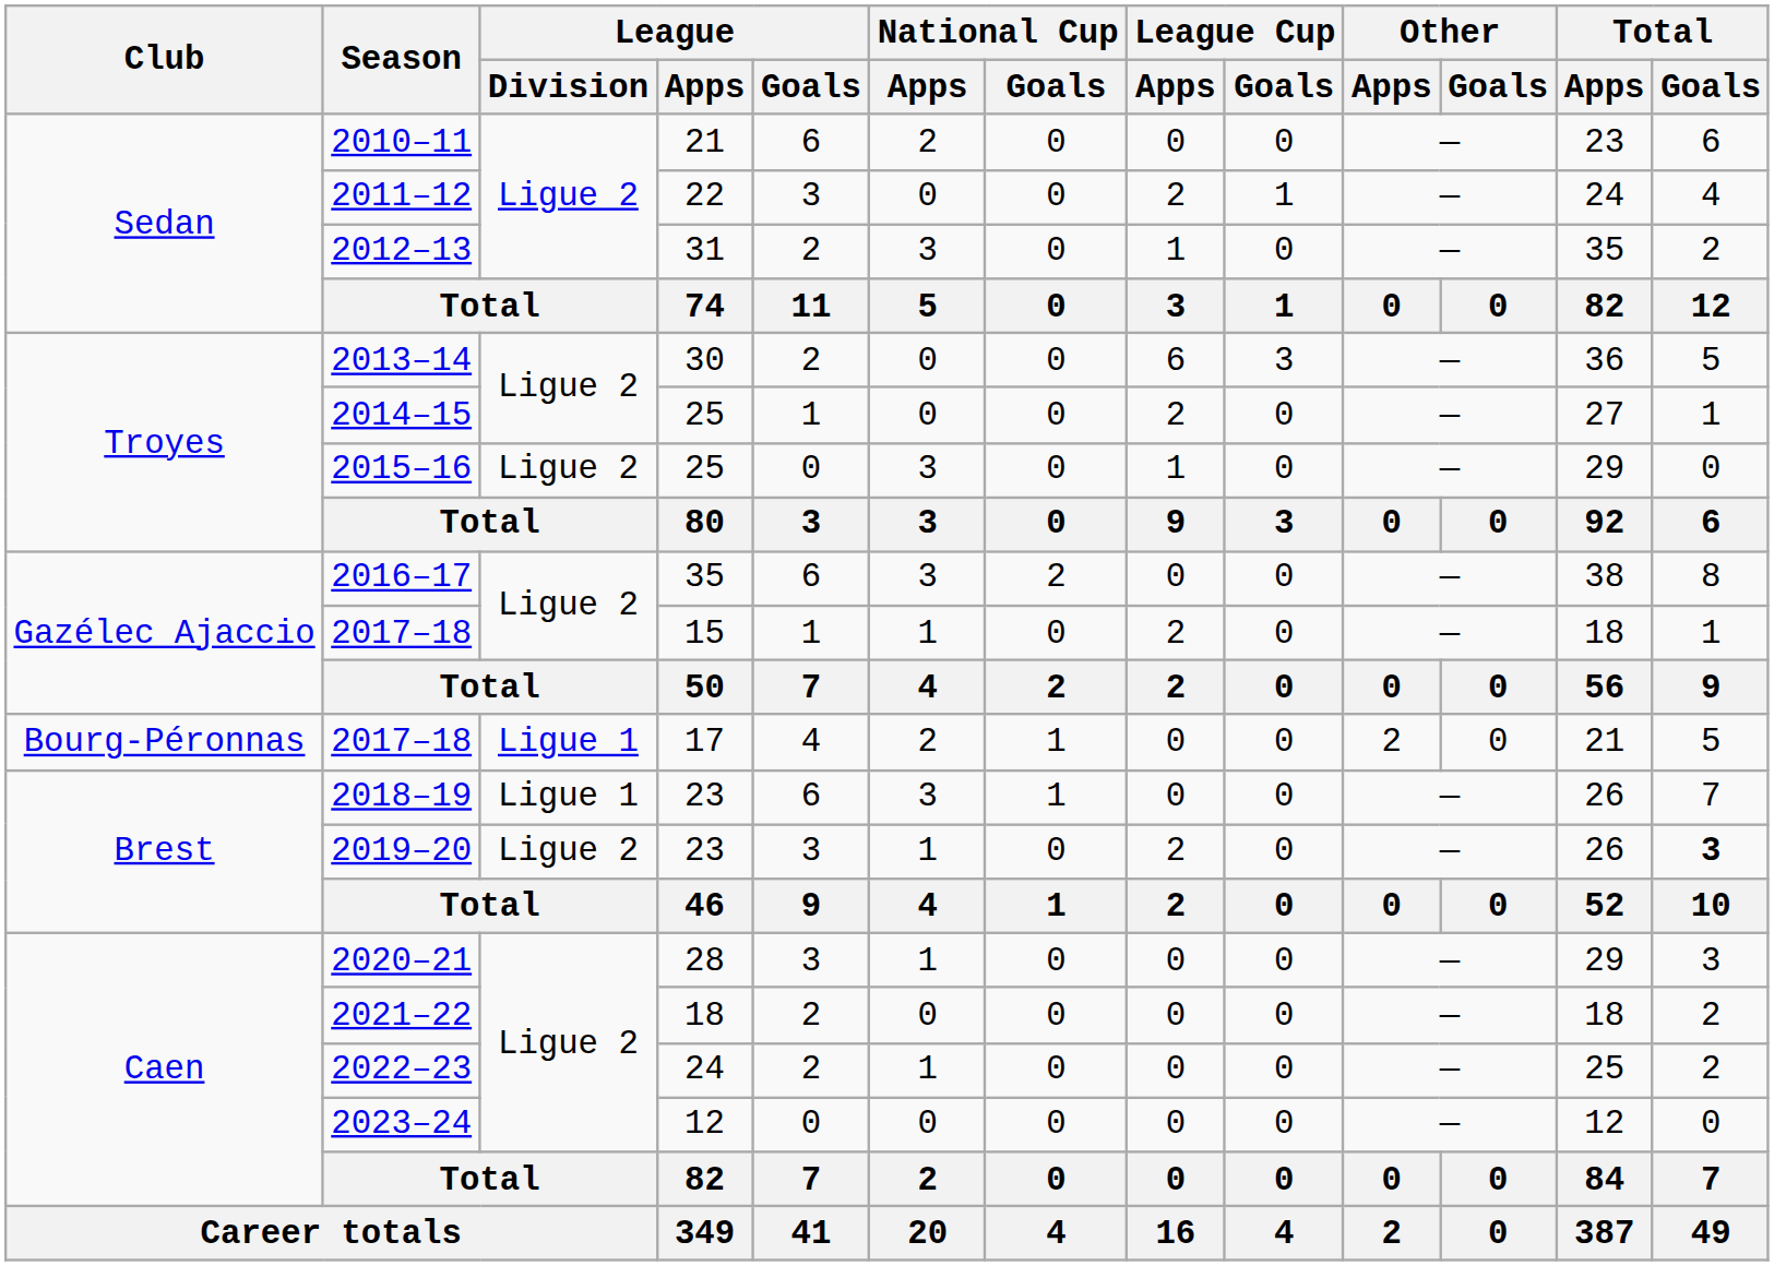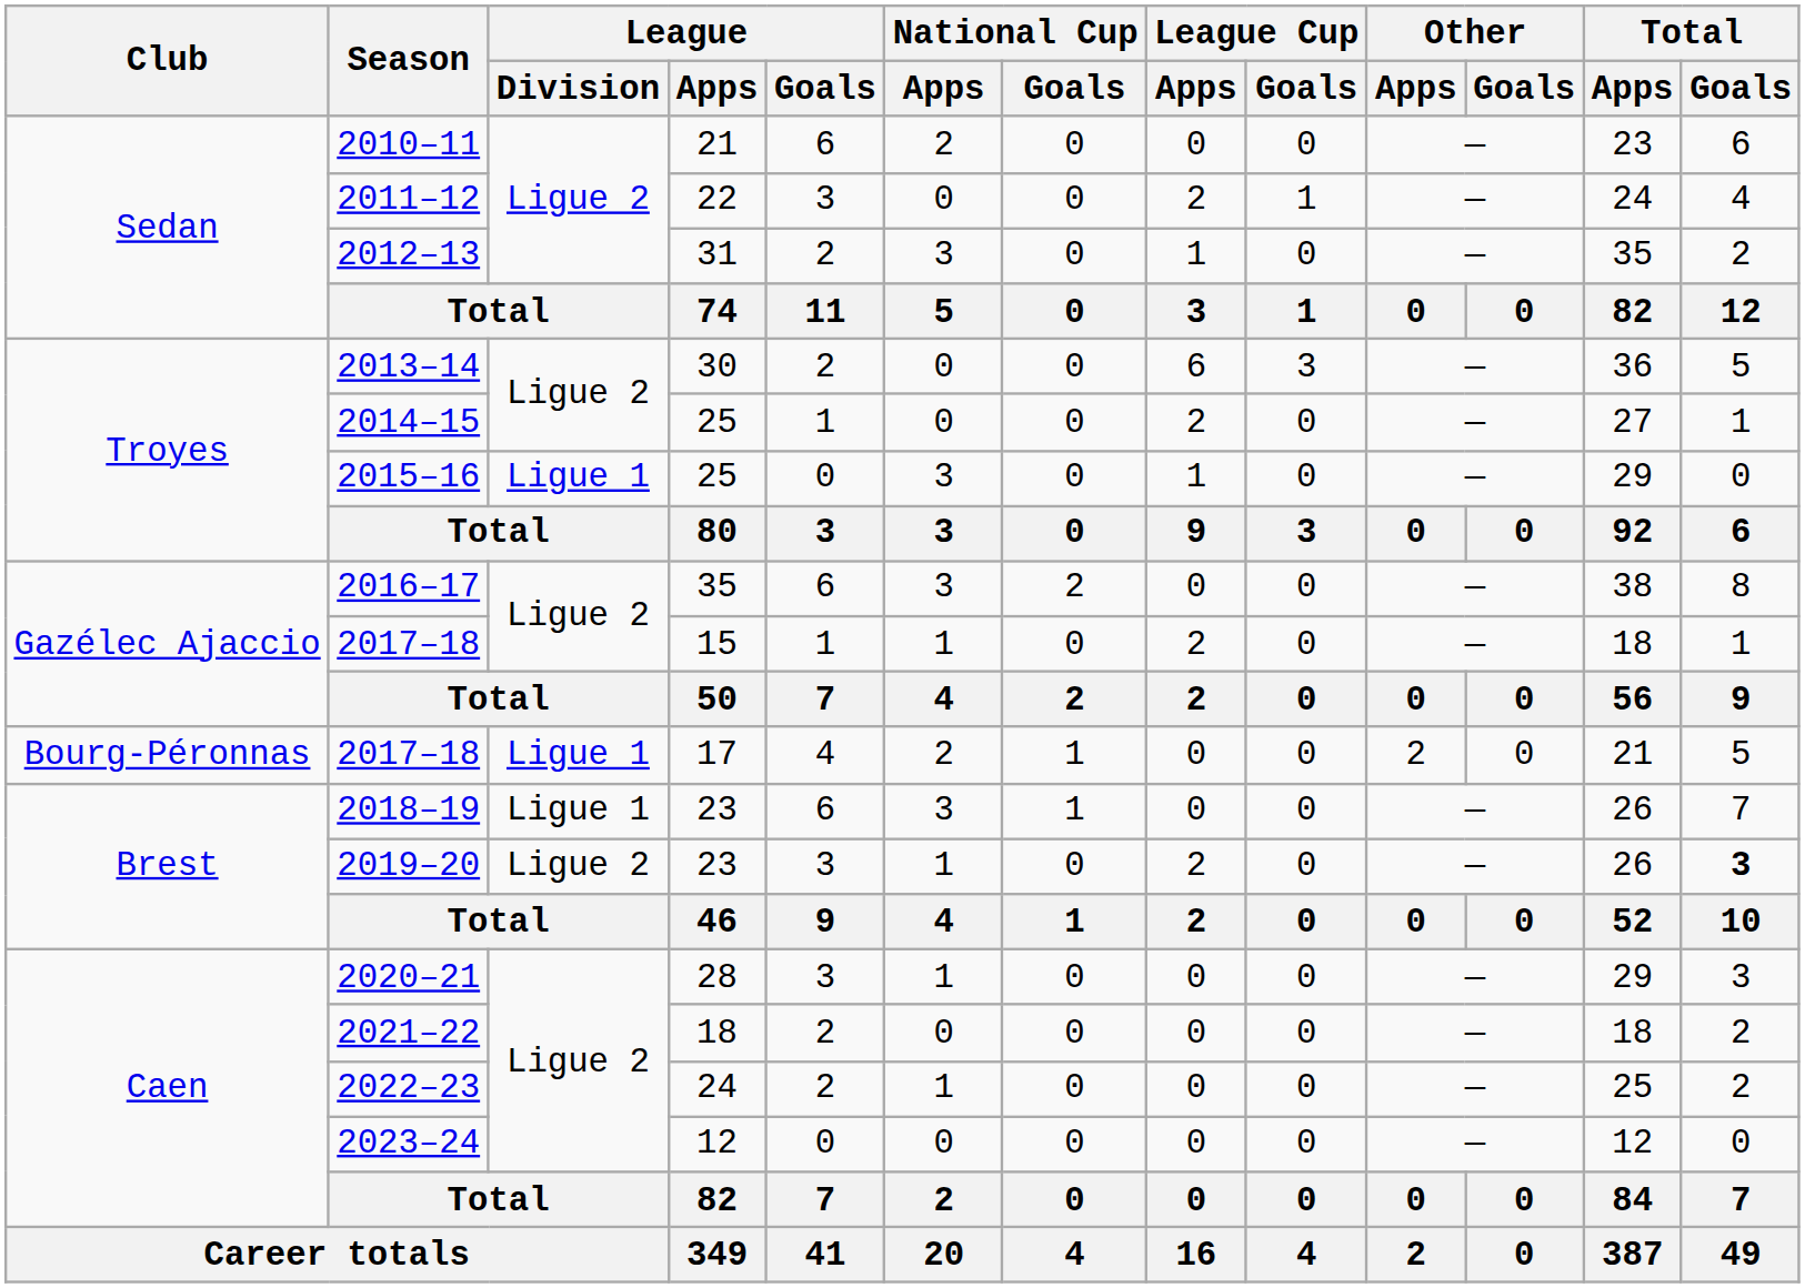2015–16 | League / Division: Ligue 2 -> Ligue 1
